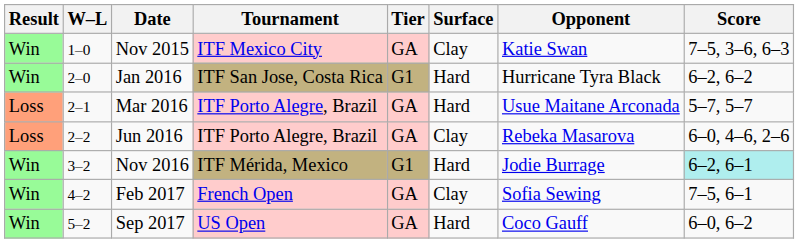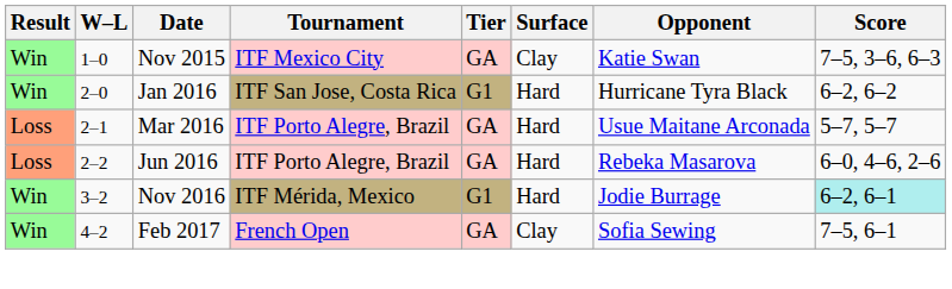Jun 2016 | Surface: Clay -> Hard
- row: Win | 5–2 | Sep 2017 | US Open | GA | Hard | Coco Gauff | 6–0, 6–2
